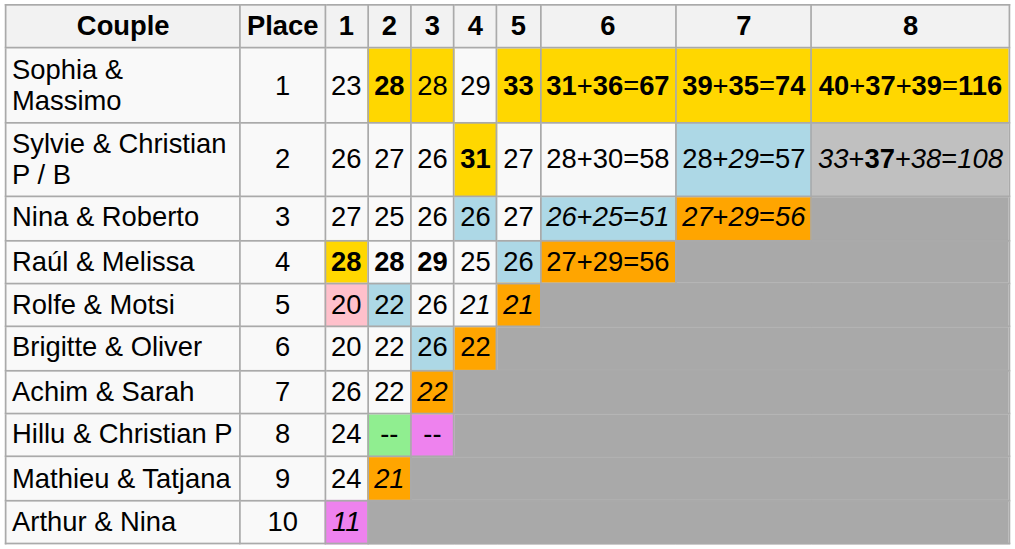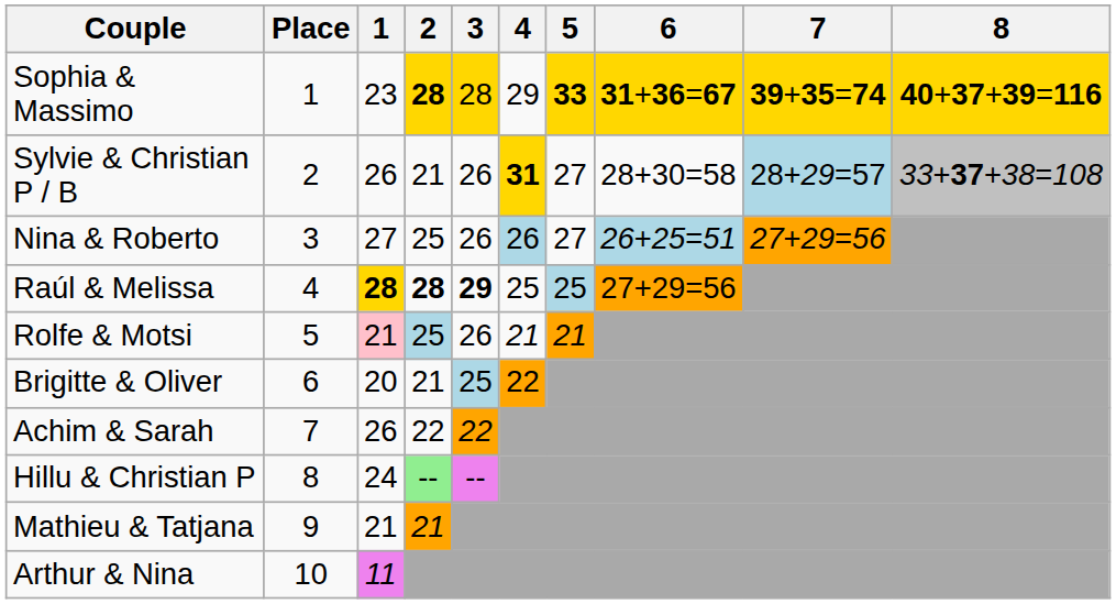Sylvie & Christian P / B | 2: 27 -> 21
Raúl & Melissa | 5: 26 -> 25
Rolfe & Motsi | 1: 20 -> 21
Rolfe & Motsi | 2: 22 -> 25
Brigitte & Oliver | 2: 22 -> 21
Brigitte & Oliver | 3: 26 -> 25
Mathieu & Tatjana | 1: 24 -> 21
